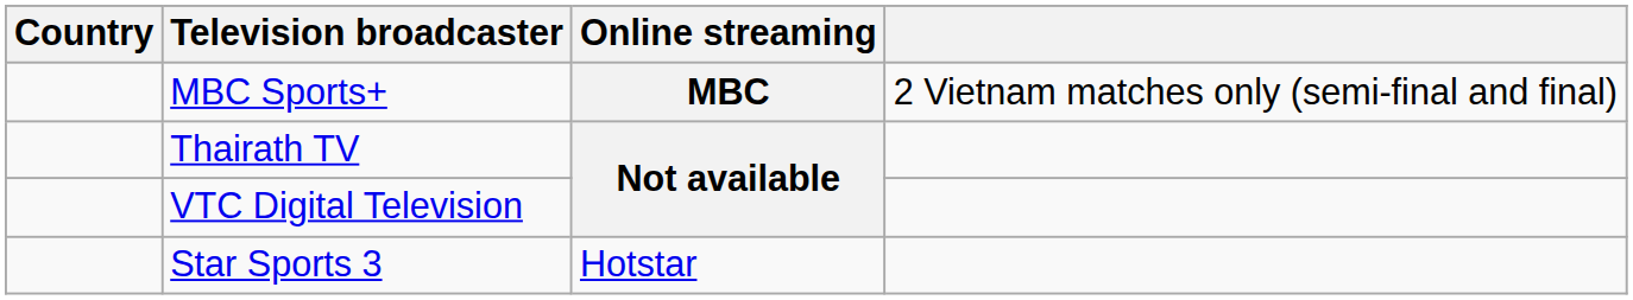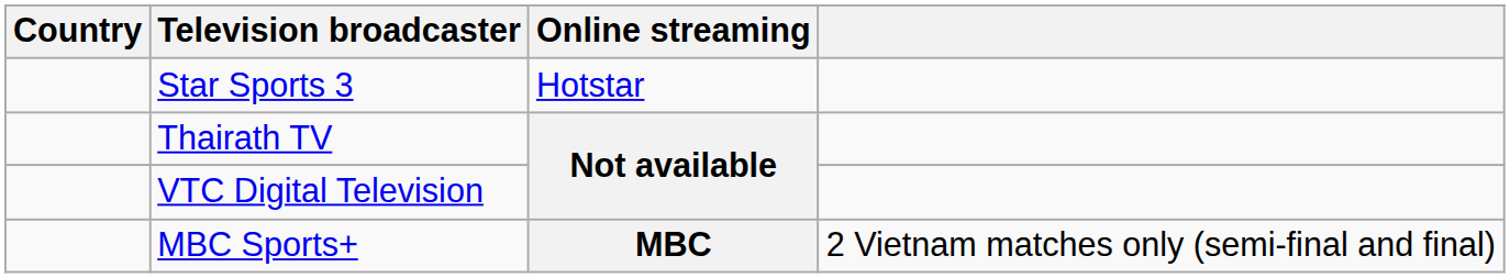rows swapped: Star Sports 3 <-> MBC Sports+
